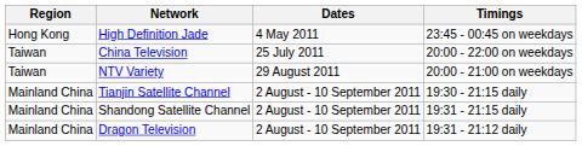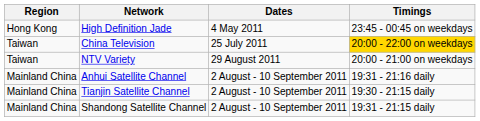China Television | Timings: no background -> gold background
+ row: Mainland China | Anhui Satellite Channel | 2 August - 10 September 2011 | 19:31 - 21:16 daily
- row: Mainland China | Dragon Television | 2 August - 10 September 2011 | 19:31 - 21:12 daily
